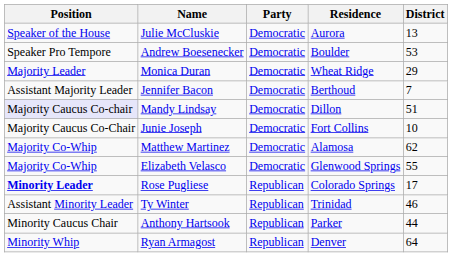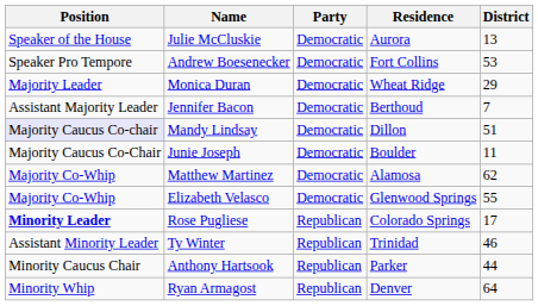Andrew Boesenecker | Residence: Boulder -> Fort Collins
Junie Joseph | Residence: Fort Collins -> Boulder
Junie Joseph | District: 10 -> 11
